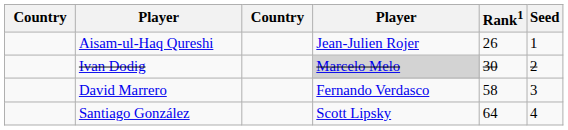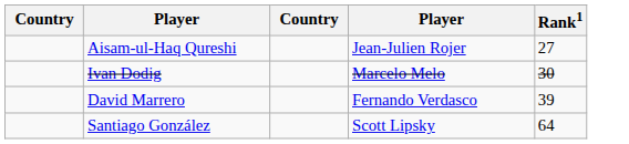- column: Seed | 1 | 2 | 3 | 4
Aisam-ul-Haq Qureshi | Rank1: 26 -> 27
Ivan Dodig | column 4: lightgrey background -> no background
David Marrero | Rank1: 58 -> 39
